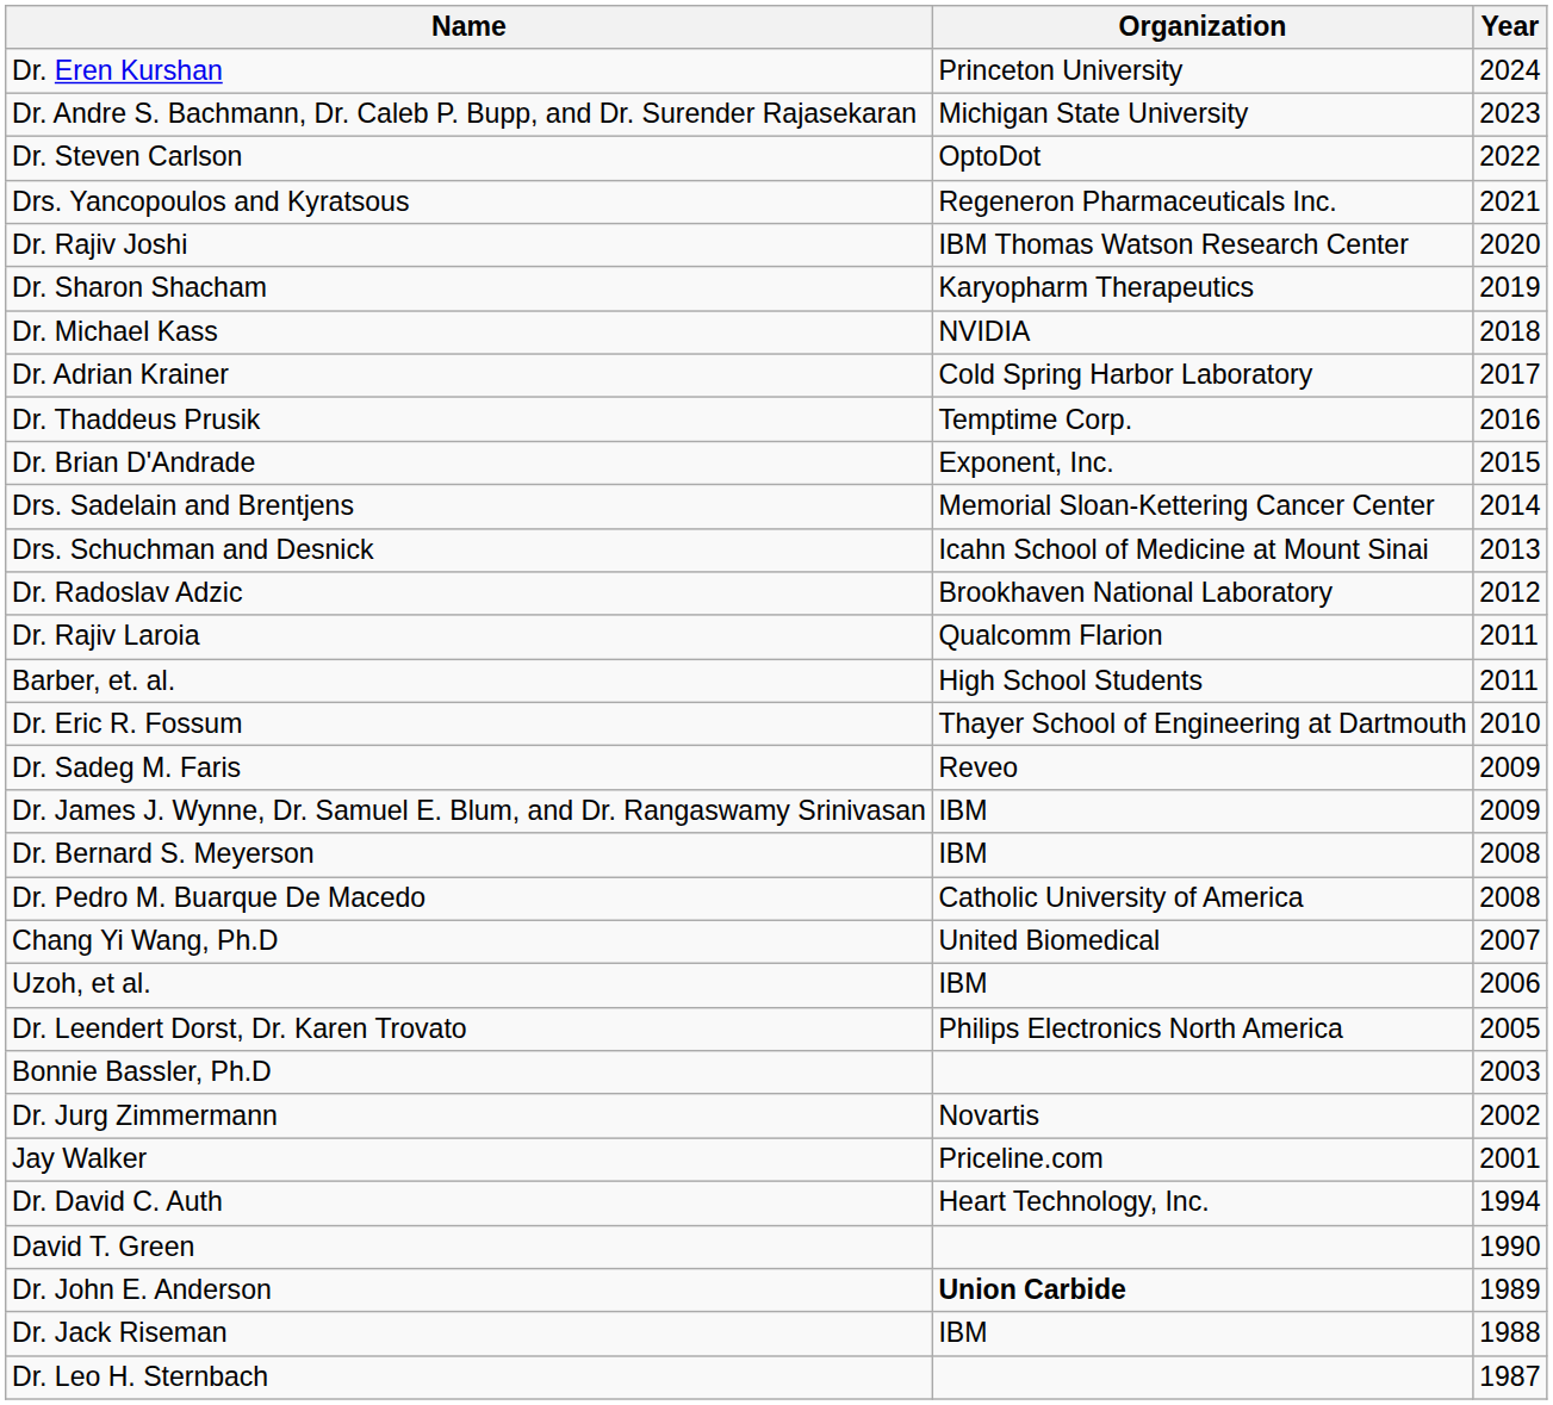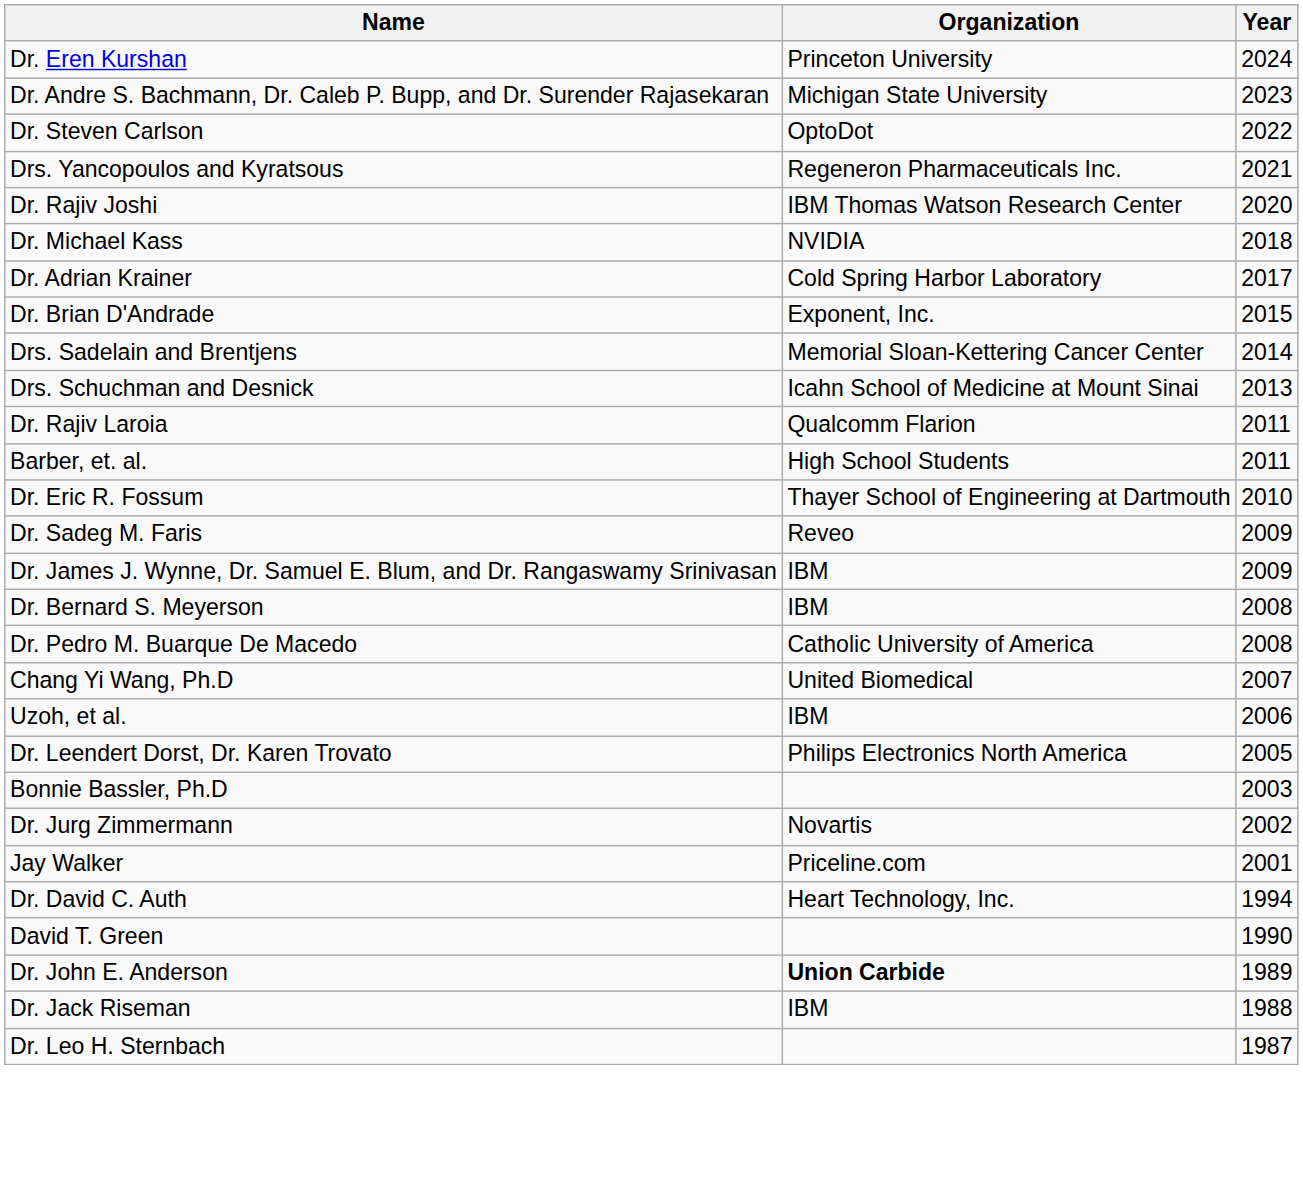- row: Dr. Sharon Shacham | Karyopharm Therapeutics | 2019
- row: Dr. Thaddeus Prusik | Temptime Corp. | 2016
- row: Dr. Radoslav Adzic | Brookhaven National Laboratory | 2012
